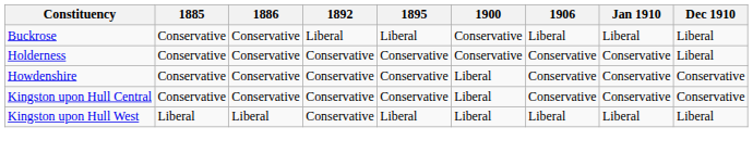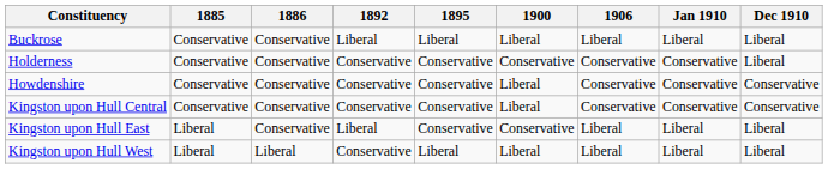Buckrose | 1900: Conservative -> Liberal
+ row: Kingston upon Hull East | Liberal | Conservative | Liberal | Conservative | Conservative | Liberal | Liberal | Liberal
